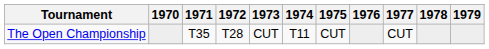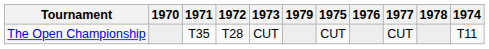columns swapped: 1974 <-> 1979
